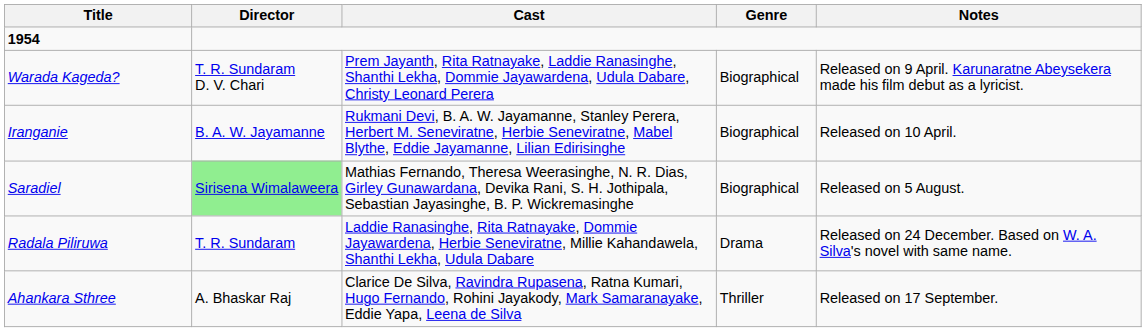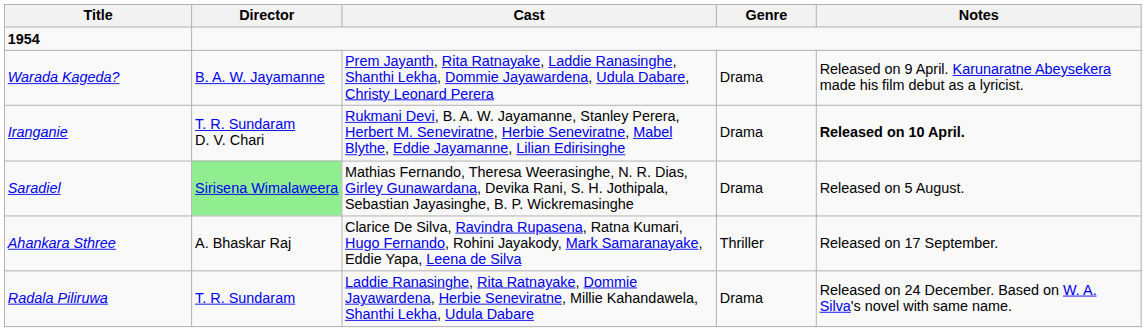Warada Kageda? | Director: T. R. Sundaram D. V. Chari -> B. A. W. Jayamanne
Warada Kageda? | Genre: Biographical -> Drama
Iranganie | Director: B. A. W. Jayamanne -> T. R. Sundaram D. V. Chari
Iranganie | Genre: Biographical -> Drama
Iranganie | Notes: normal -> bold
Saradiel | Genre: Biographical -> Drama
rows swapped: Ahankara Sthree <-> Radala Piliruwa
